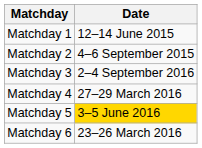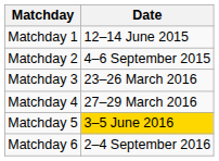Matchday 3 | Date: 2–4 September 2016 -> 23–26 March 2016
Matchday 6 | Date: 23–26 March 2016 -> 2–4 September 2016
